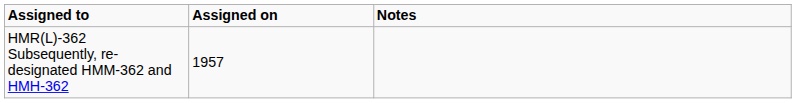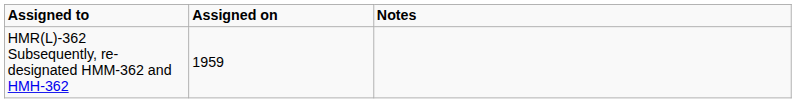HMR(L)-362 Subsequently, re-designated HMM-362 and HMH-362 | Assigned on: 1957 -> 1959
